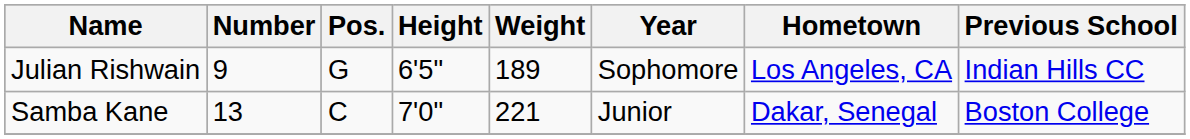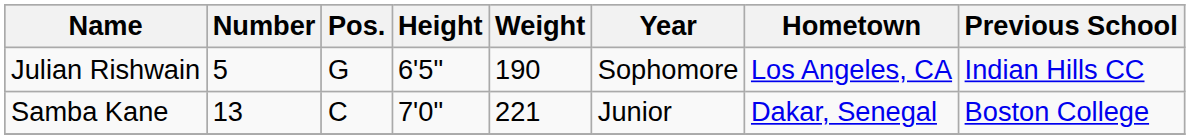Julian Rishwain | Number: 9 -> 5
Julian Rishwain | Weight: 189 -> 190
